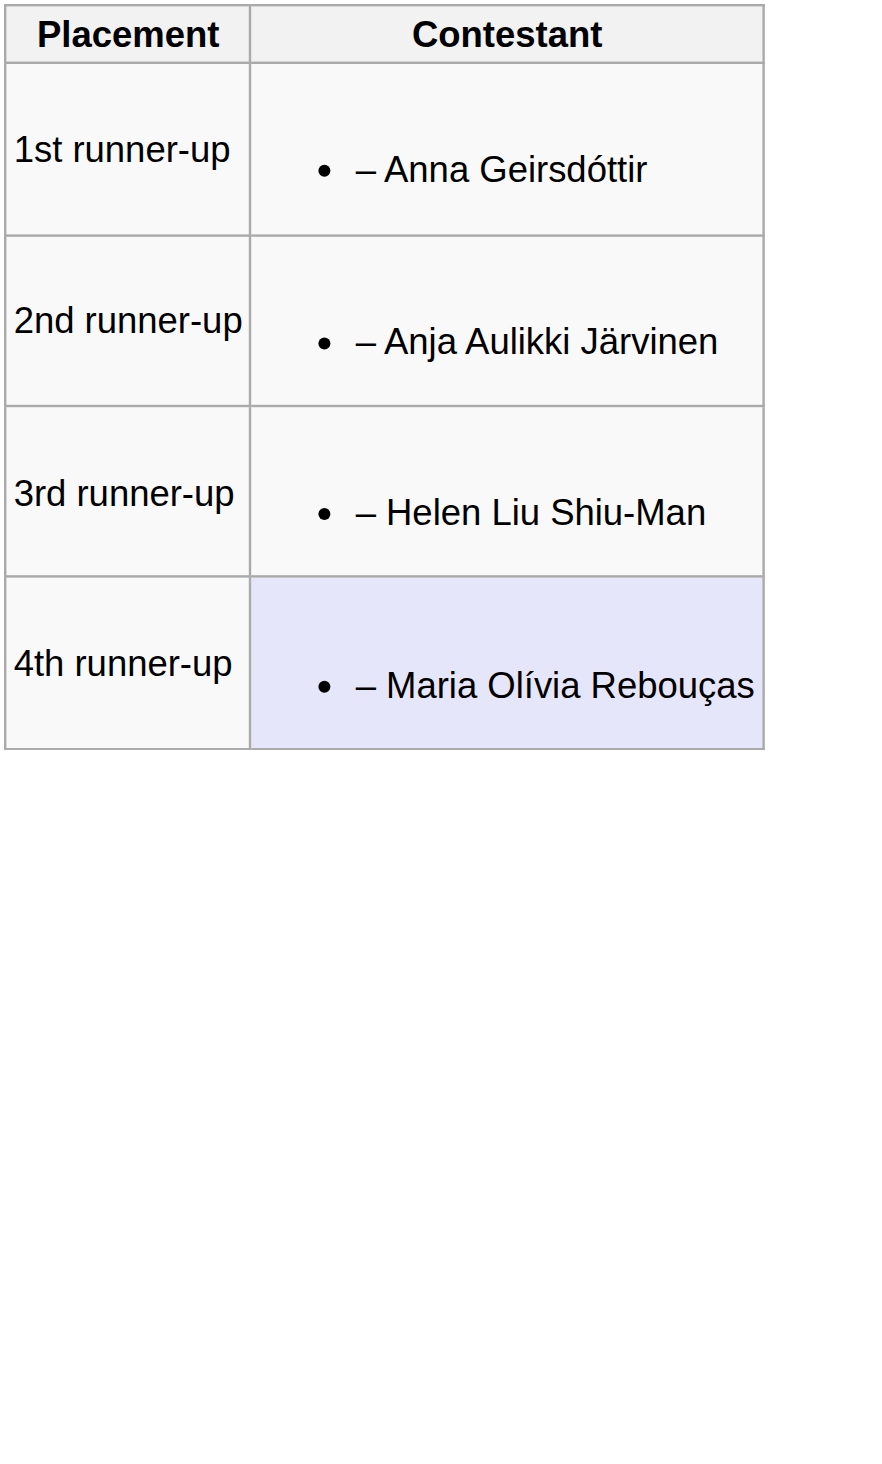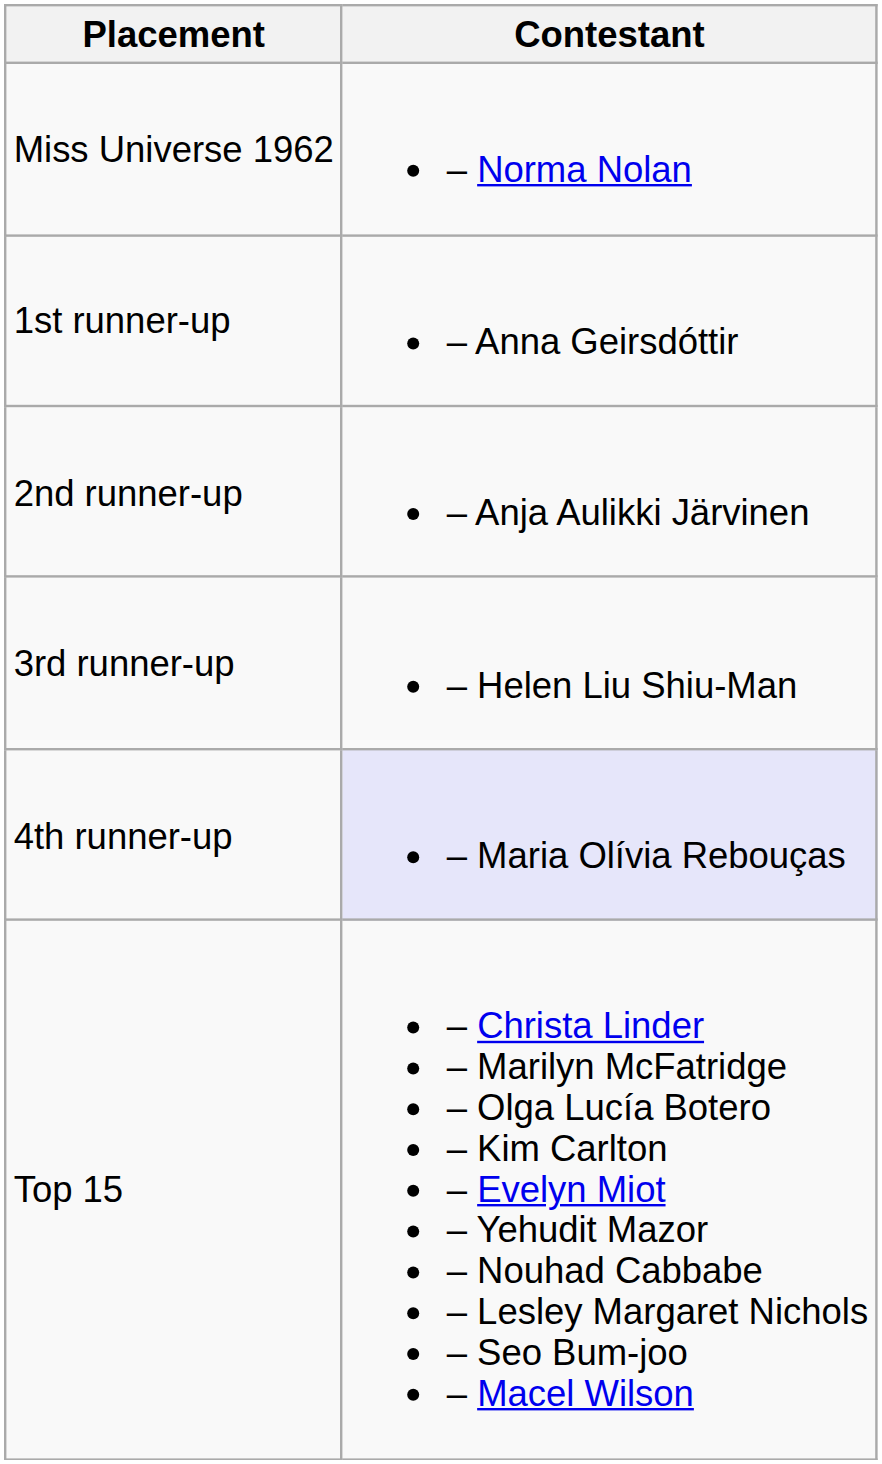+ row: Miss Universe 1962 | – Norma Nolan
+ row: Top 15 | – Christa Linder – Marilyn McFatridge – Olga Lucía Botero – Kim Carlton – Evelyn Miot – Yehudit Mazor – Nouhad Cabbabe – Lesley Margaret Nichols – Seo Bum-joo – Macel Wilson
